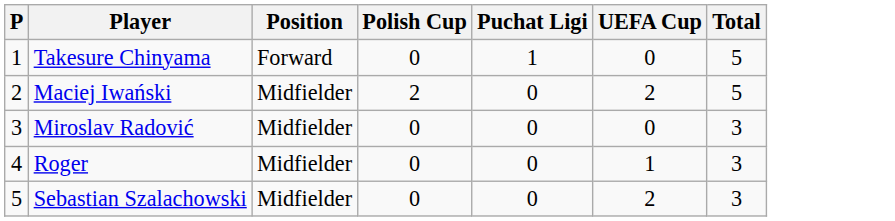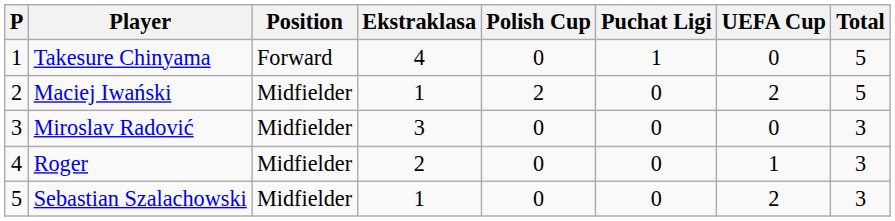+ column: Ekstraklasa | 4 | 1 | 3 | 2 | 1
